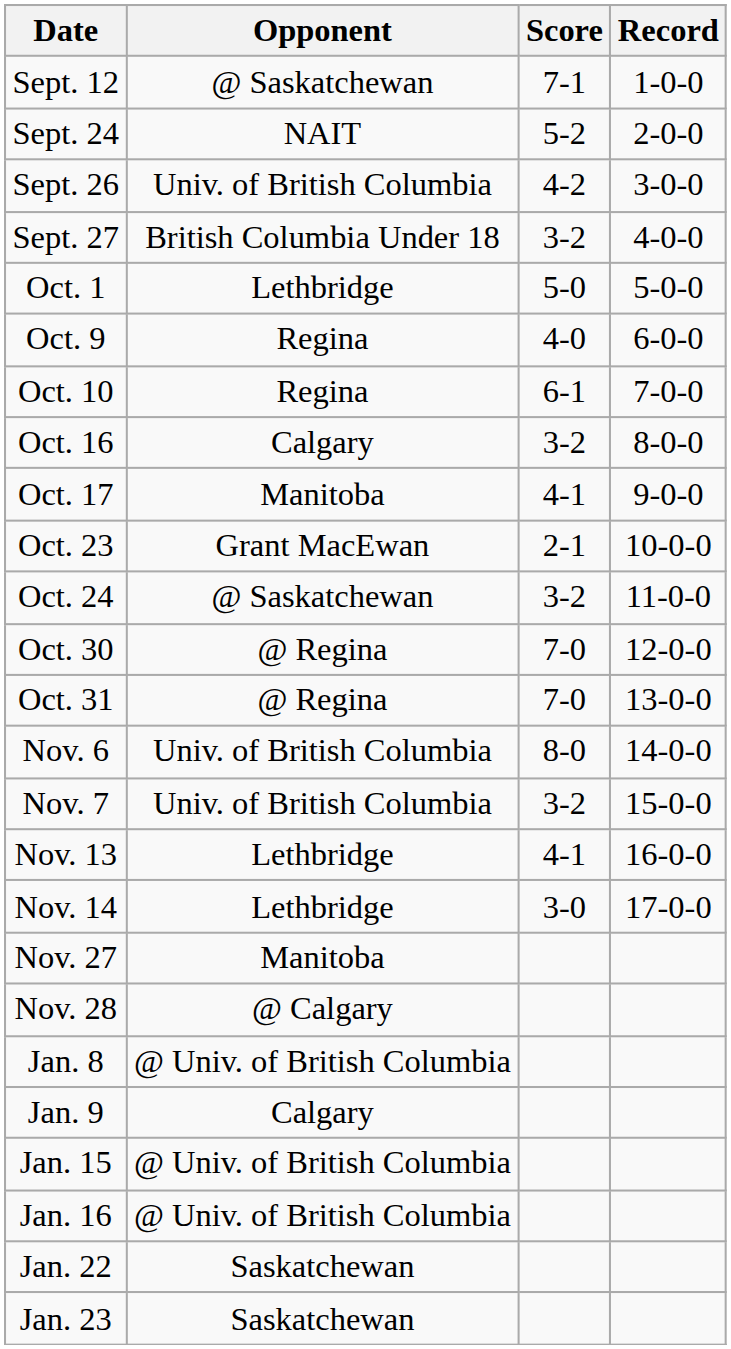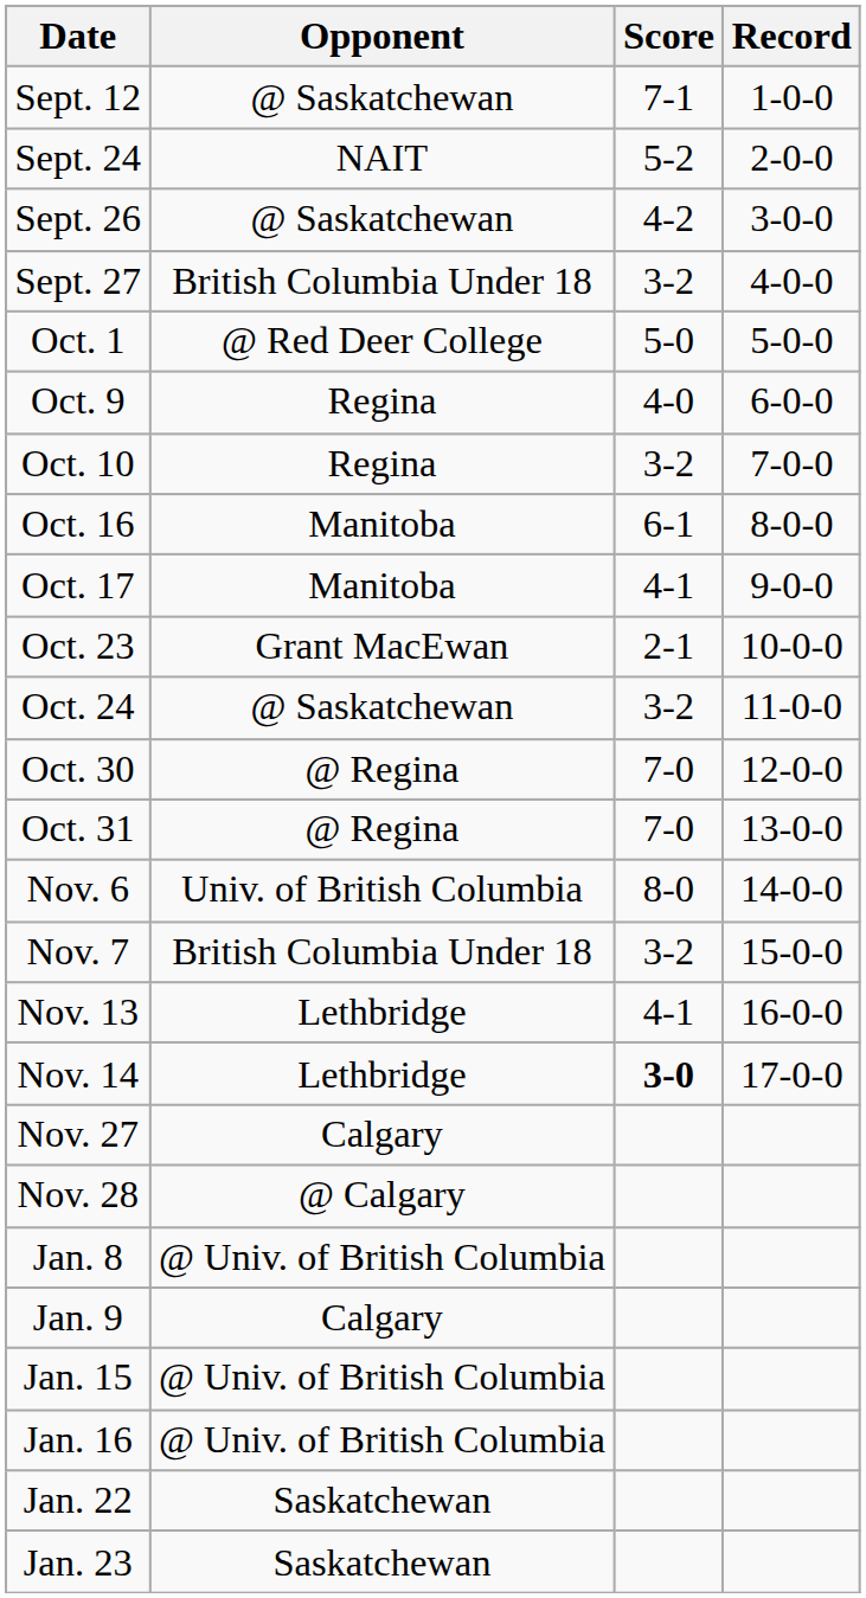Sept. 26 | Opponent: Univ. of British Columbia -> @ Saskatchewan
Oct. 1 | Opponent: Lethbridge -> @ Red Deer College
Oct. 10 | Score: 6-1 -> 3-2
Oct. 16 | Opponent: Calgary -> Manitoba
Oct. 16 | Score: 3-2 -> 6-1
Nov. 7 | Opponent: Univ. of British Columbia -> British Columbia Under 18
Nov. 14 | Score: normal -> bold
Nov. 27 | Opponent: Manitoba -> Calgary
